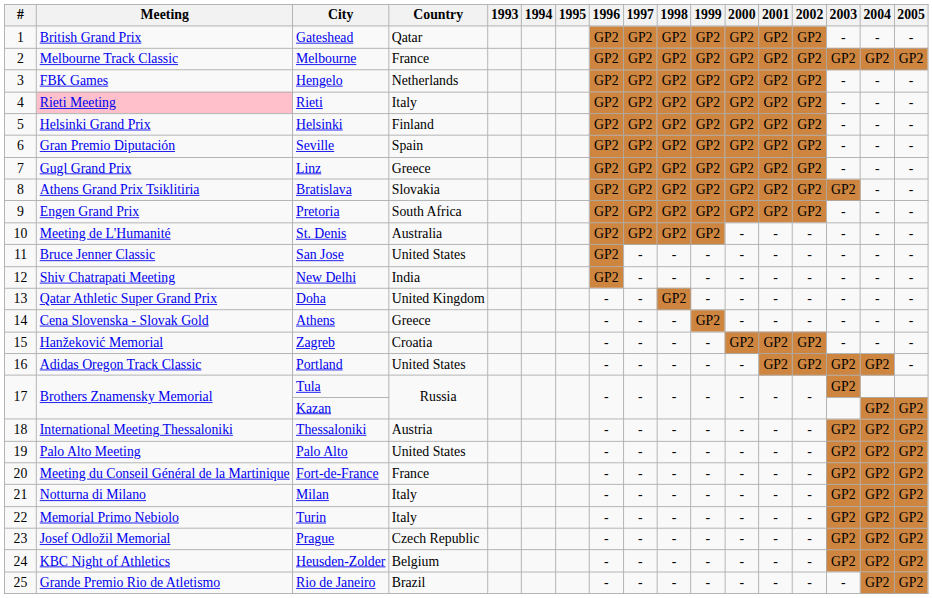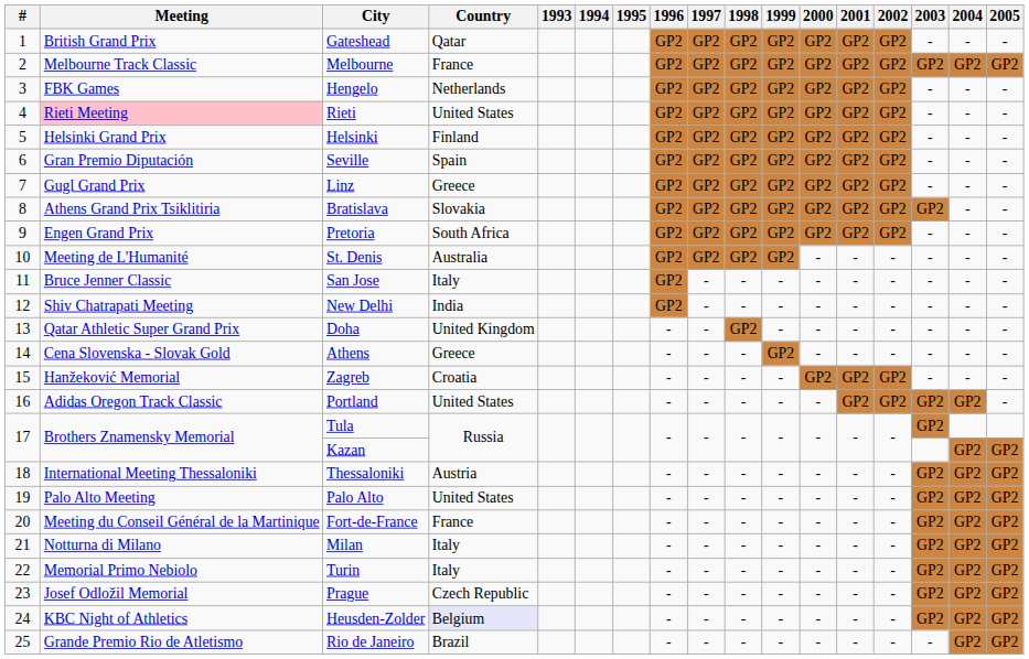Rieti | Country: Italy -> United States
San Jose | Country: United States -> Italy
Heusden-Zolder | Country: no background -> lavender background
